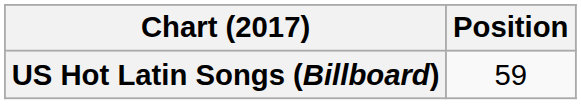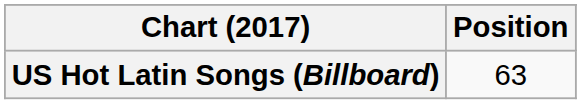US Hot Latin Songs (Billboard) | Position: 59 -> 63
